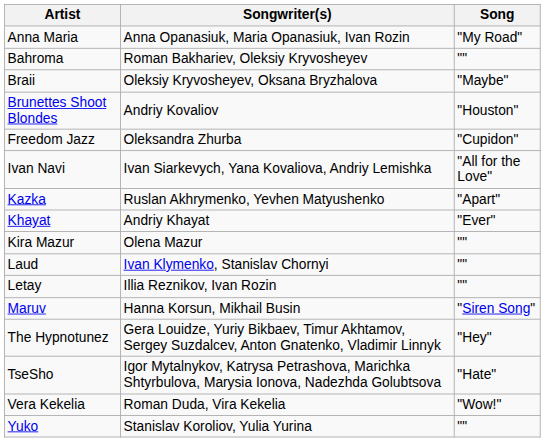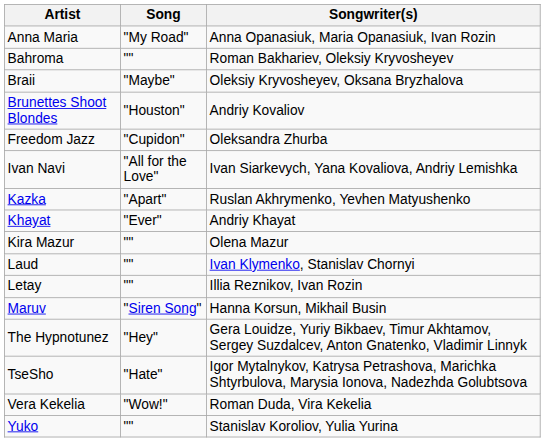columns swapped: Song <-> Songwriter(s)
